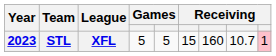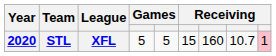STL | Year: 2023 -> 2020
